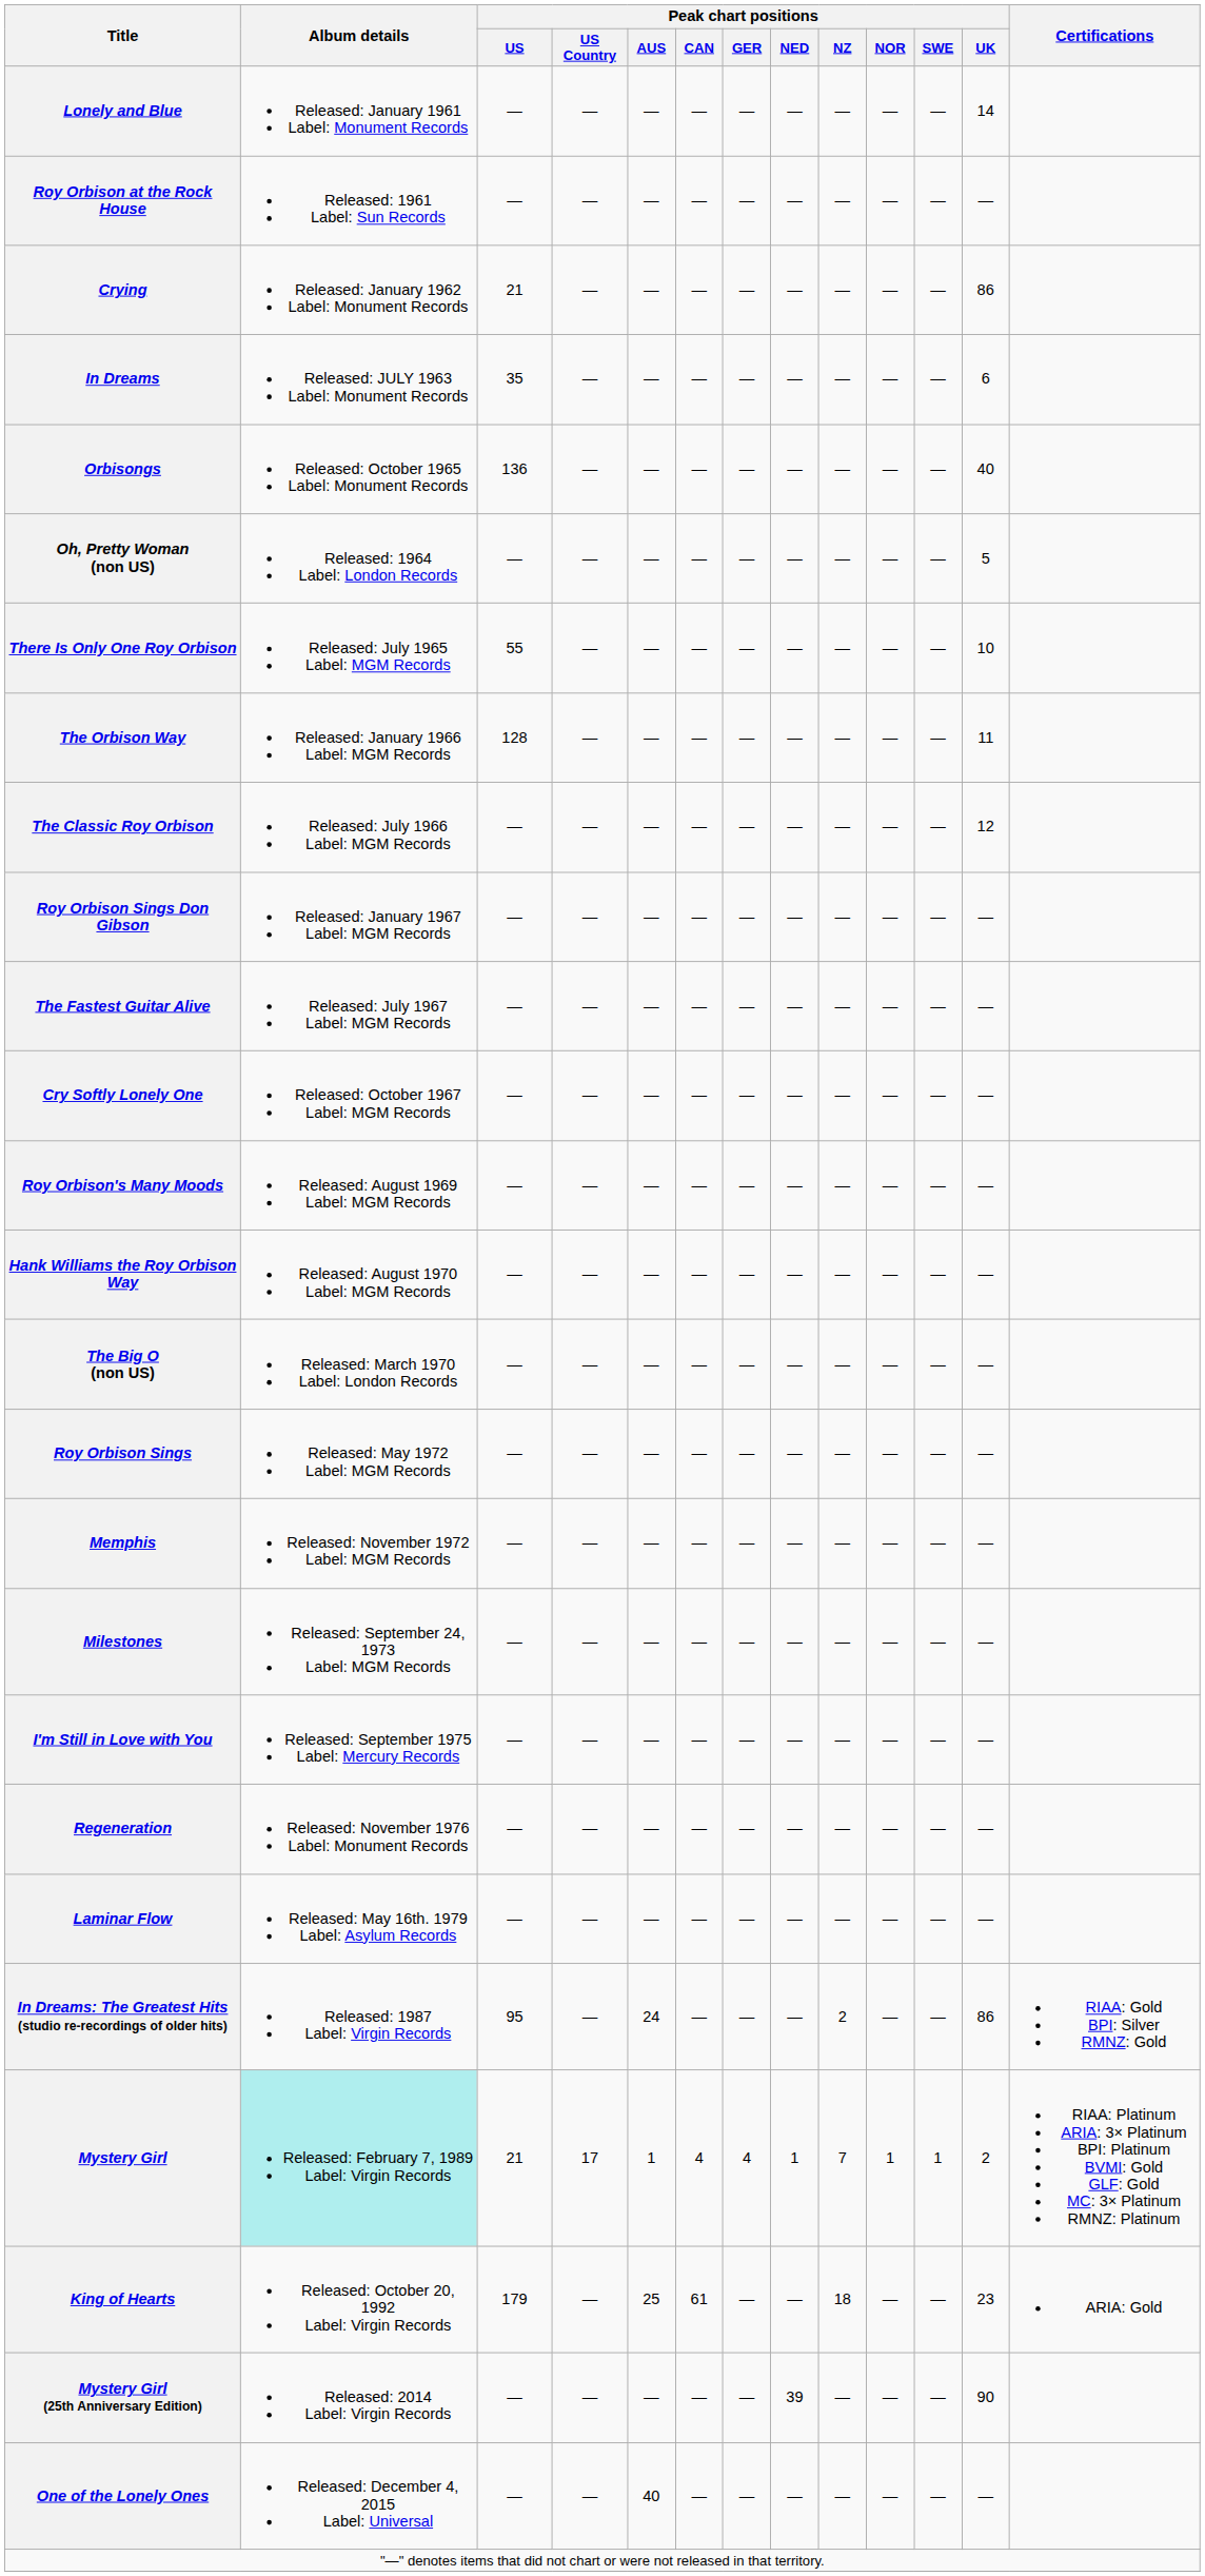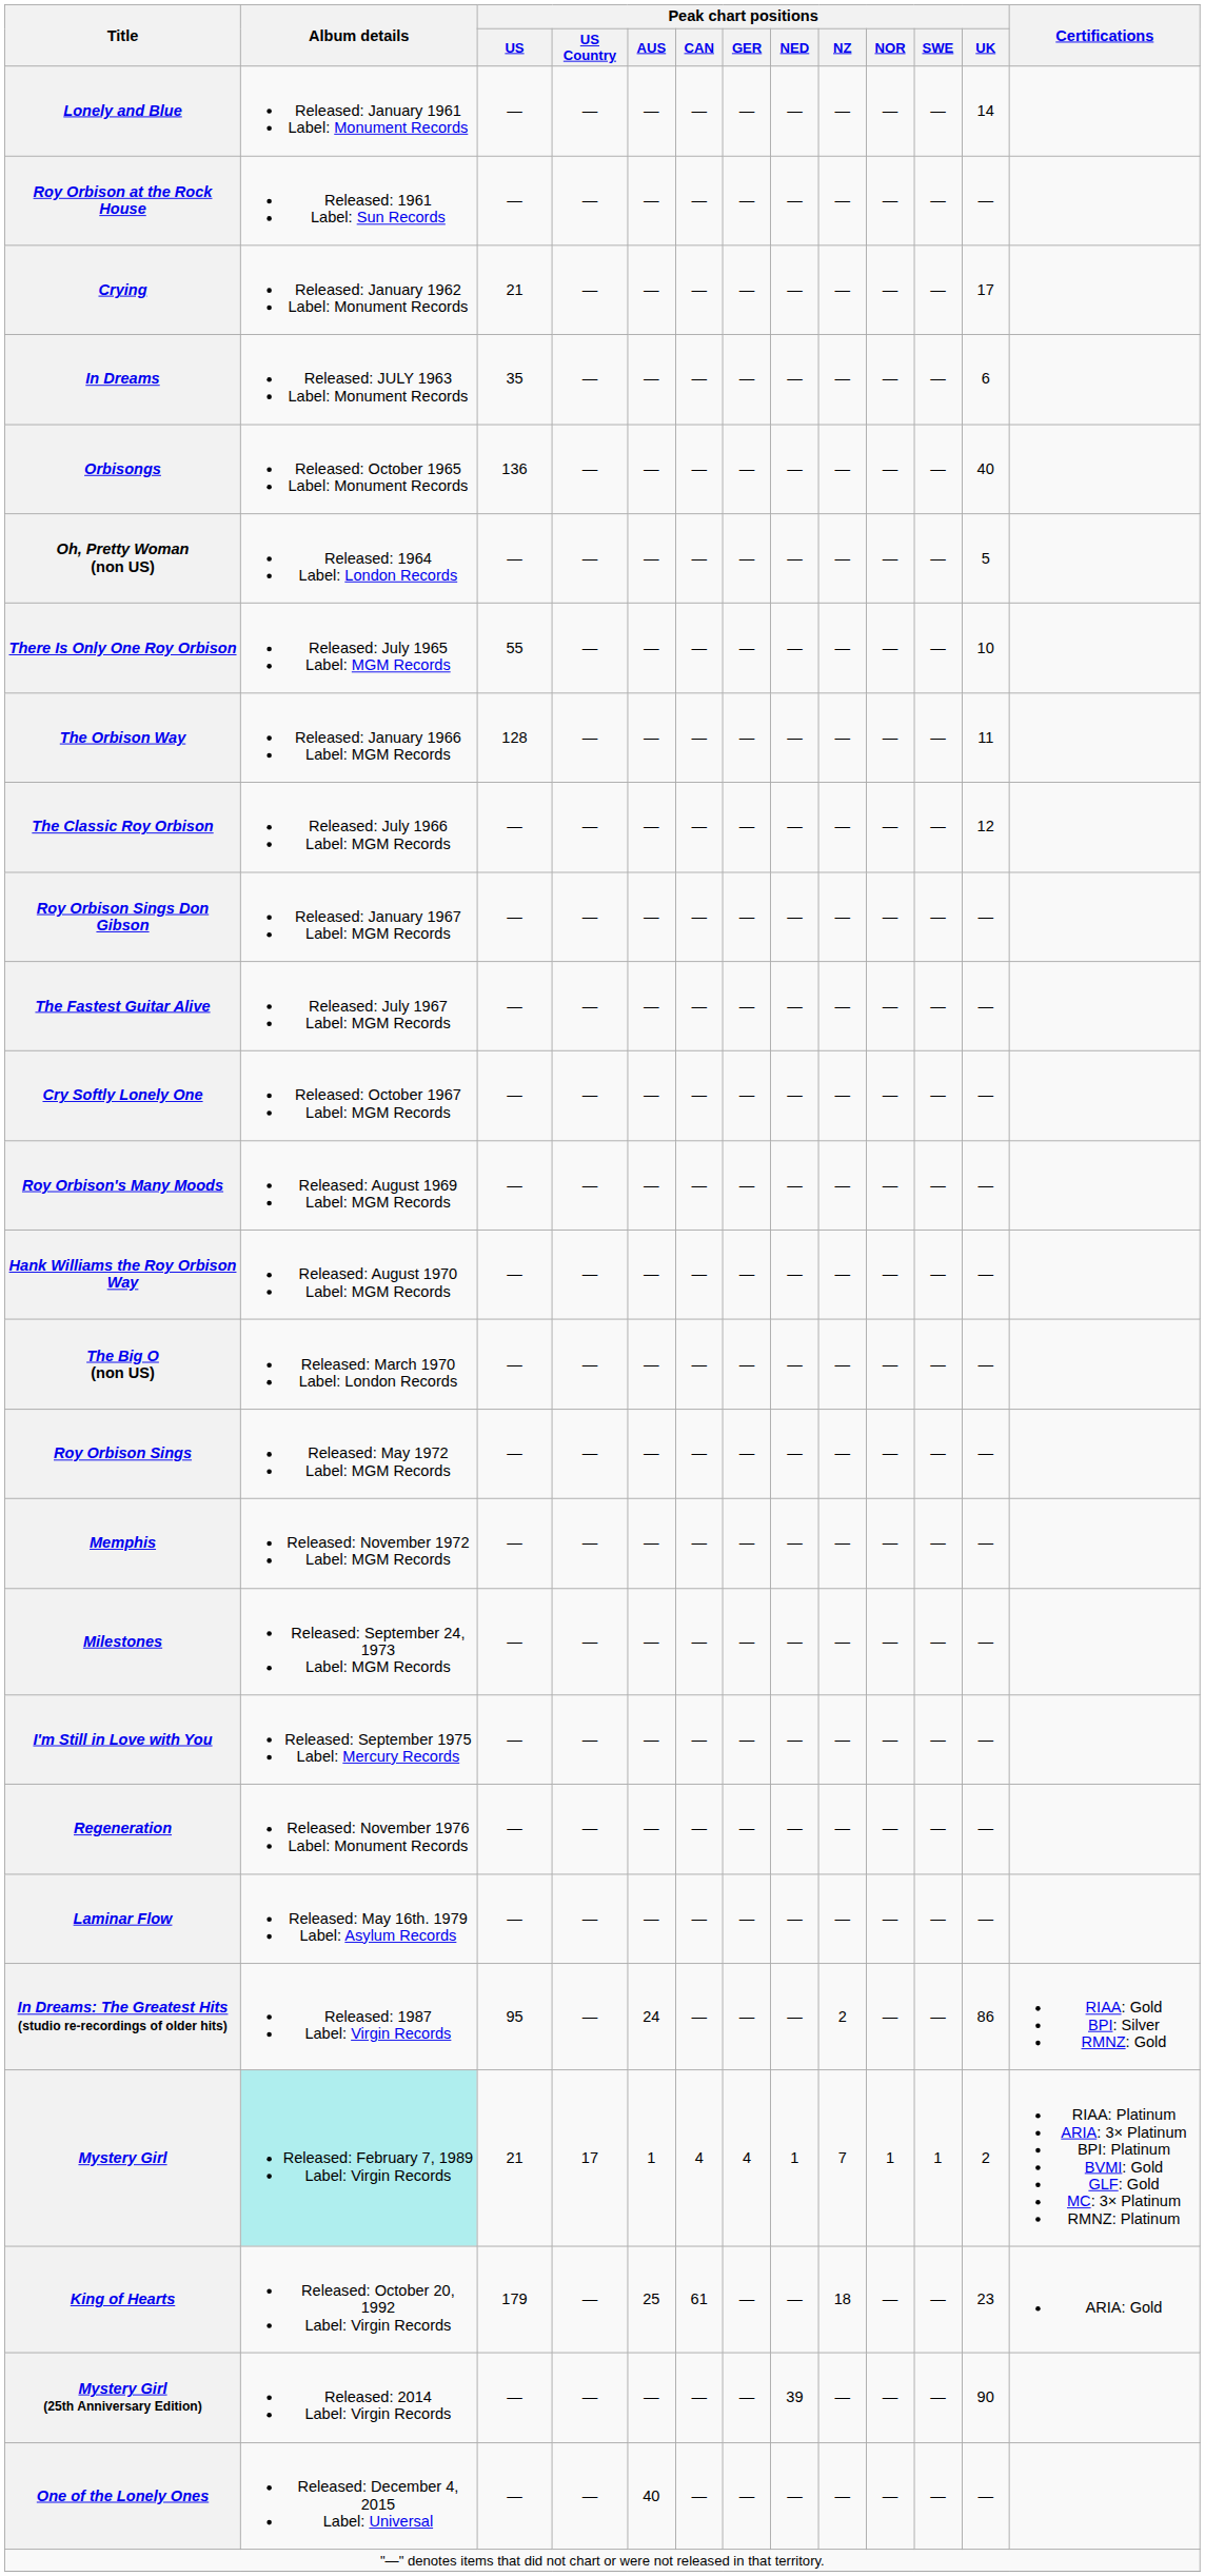Crying | Peak chart positions / UK: 86 -> 17
